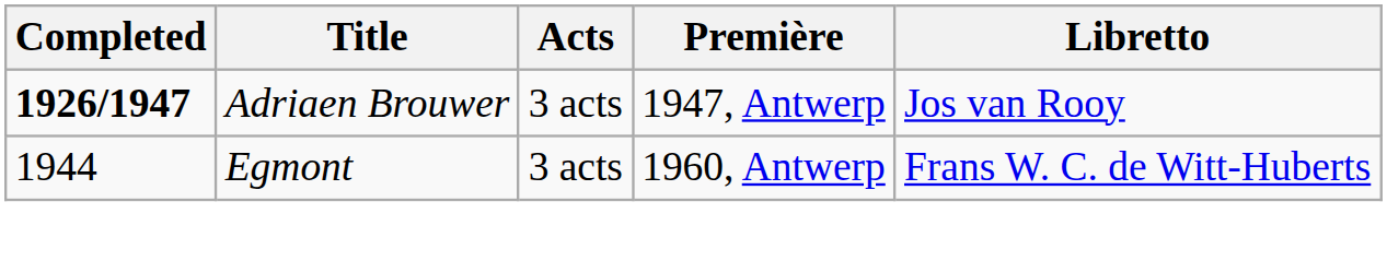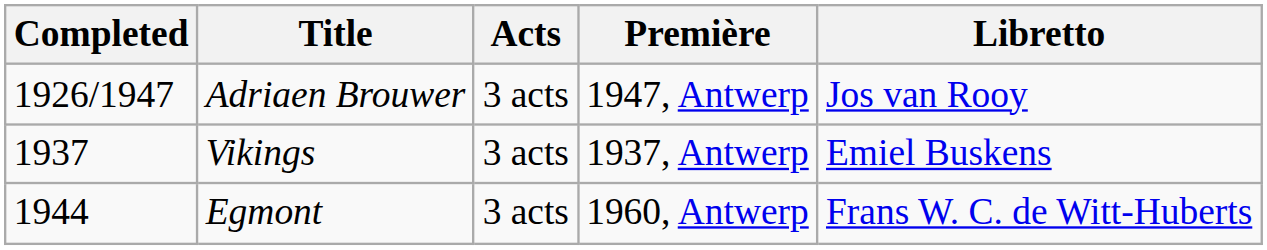Adriaen Brouwer | Completed: bold -> normal
+ row: 1937 | Vikings | 3 acts | 1937, Antwerp | Emiel Buskens
